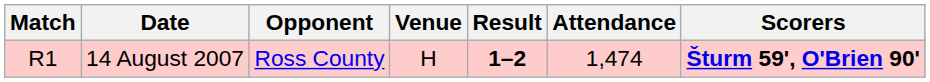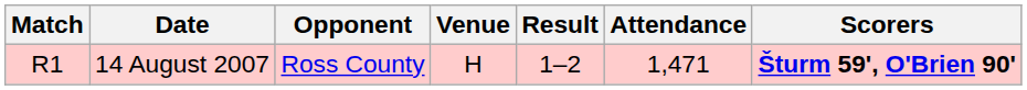14 August 2007 | Result: bold -> normal
14 August 2007 | Attendance: 1,474 -> 1,471
